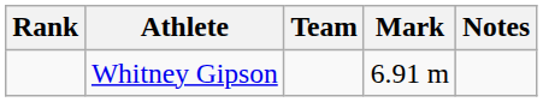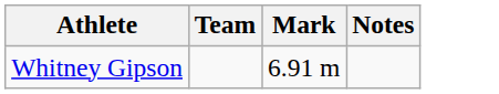- column: Rank
